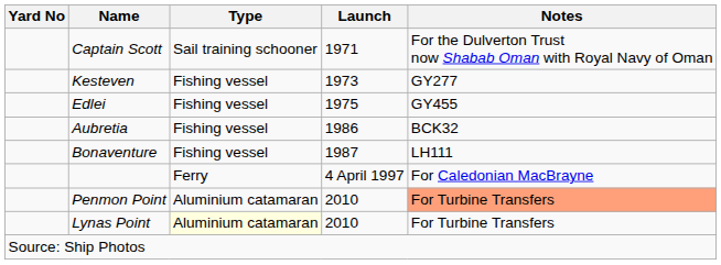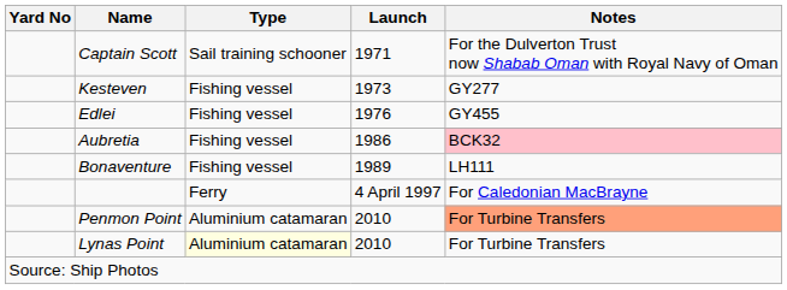Edlei | Launch: 1975 -> 1976
Aubretia | Notes: no background -> pink background
Bonaventure | Launch: 1987 -> 1989
